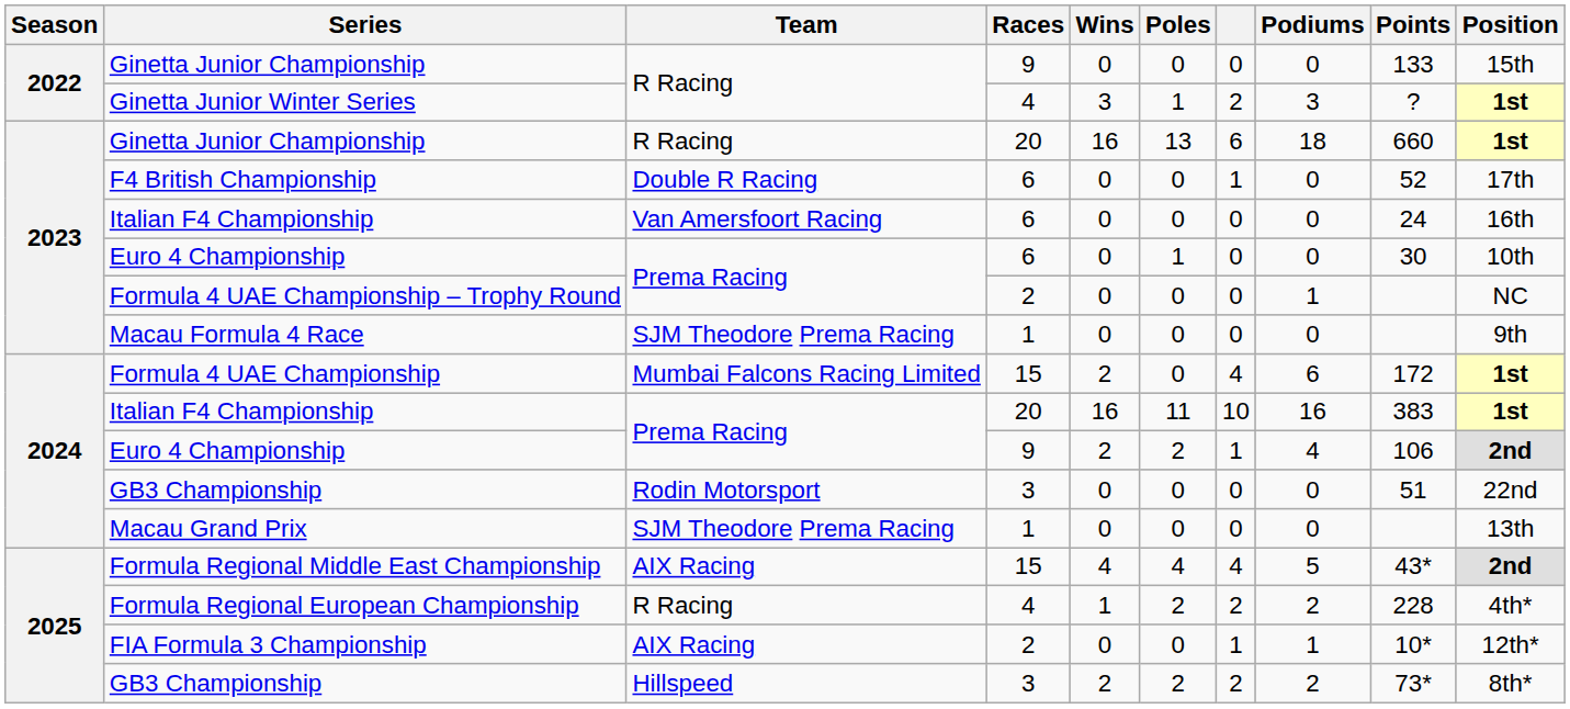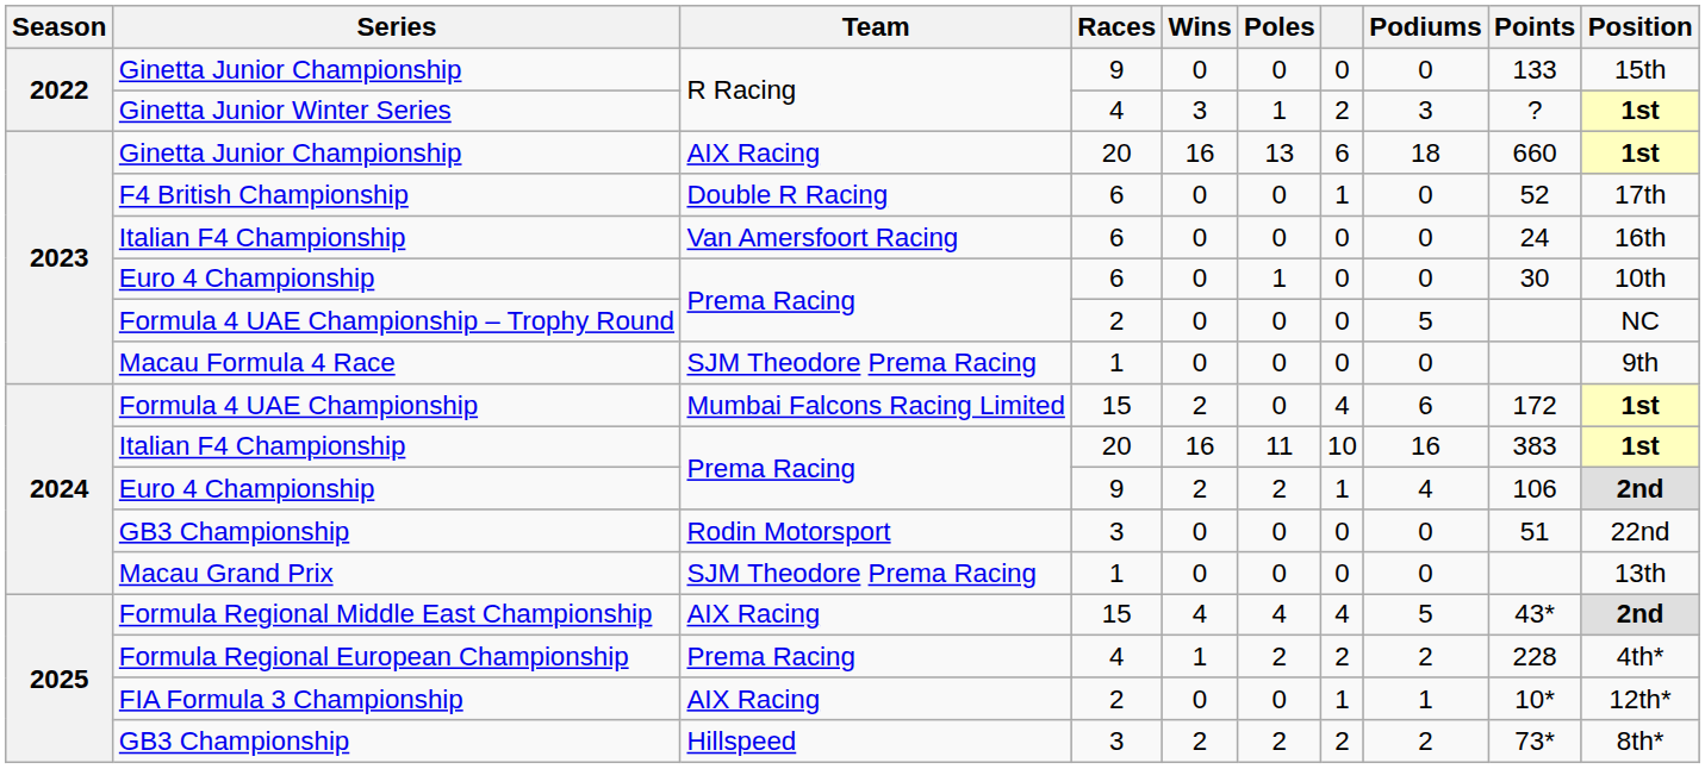2023 / Ginetta Junior Championship | Team: R Racing -> AIX Racing
Formula 4 UAE Championship – Trophy Round | Podiums: 1 -> 5
Formula Regional European Championship | Team: R Racing -> Prema Racing
